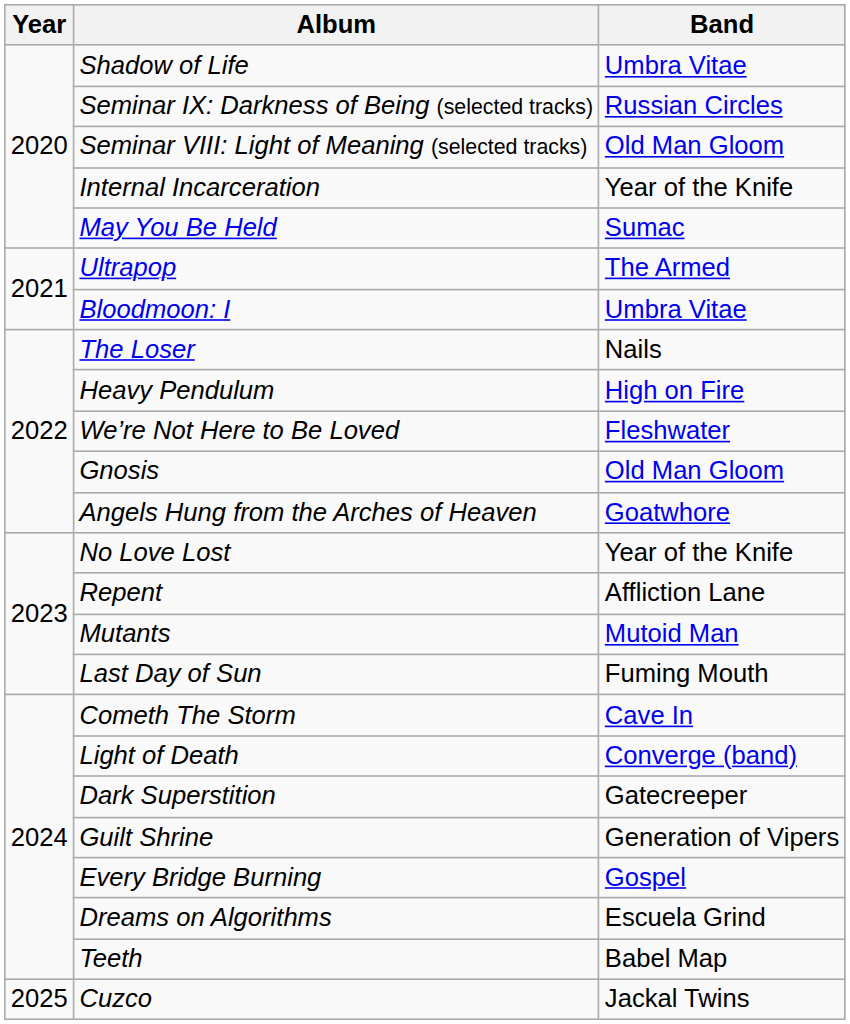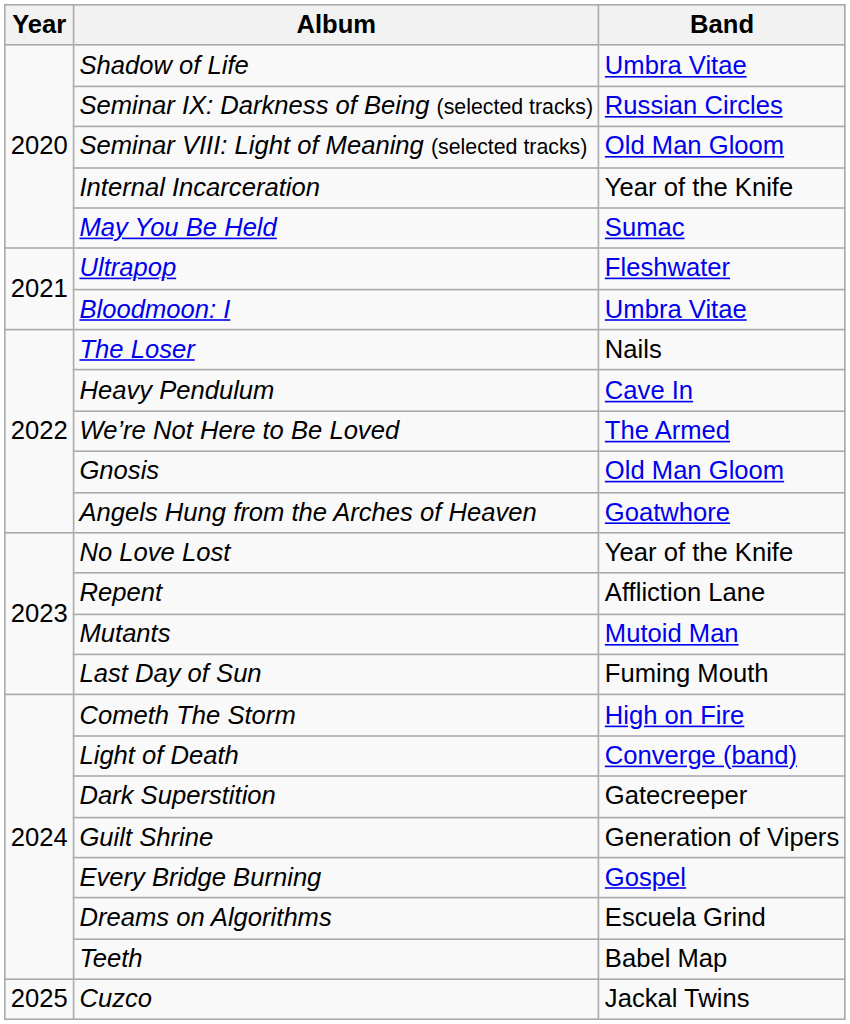Ultrapop | Band: The Armed -> Fleshwater
Heavy Pendulum | Band: High on Fire -> Cave In
We’re Not Here to Be Loved | Band: Fleshwater -> The Armed
Cometh The Storm | Band: Cave In -> High on Fire
